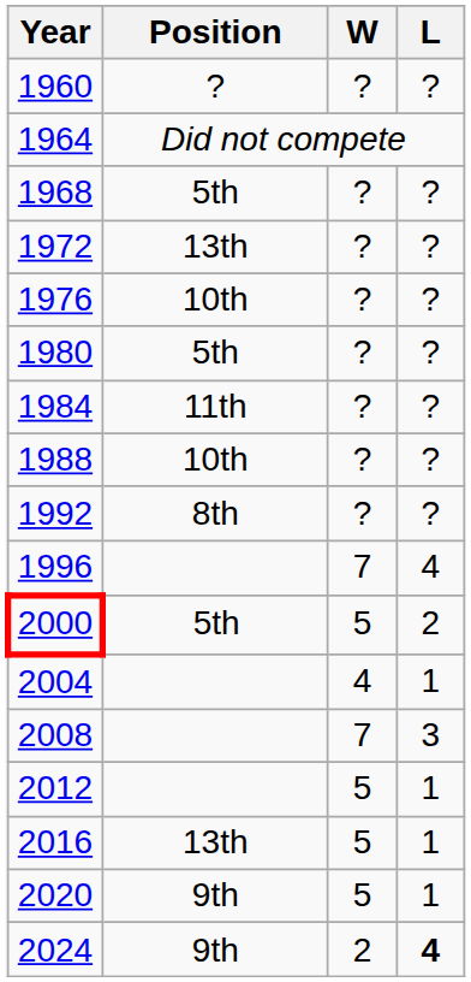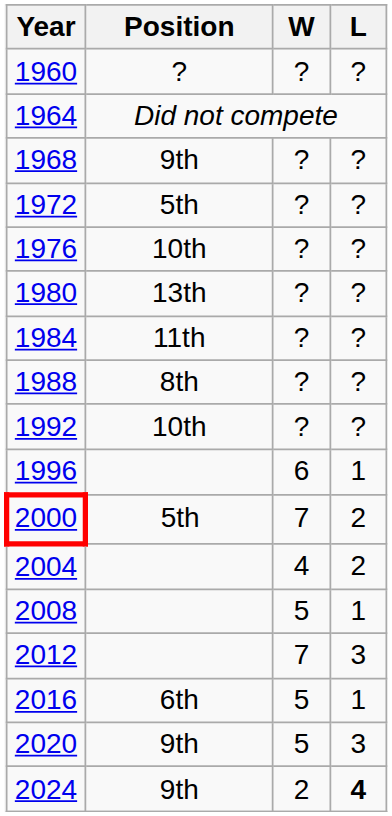1968 | Position: 5th -> 9th
1972 | Position: 13th -> 5th
1980 | Position: 5th -> 13th
1988 | Position: 10th -> 8th
1992 | Position: 8th -> 10th
1996 | W: 7 -> 6
1996 | L: 4 -> 1
2000 | W: 5 -> 7
2004 | L: 1 -> 2
2008 | W: 7 -> 5
2008 | L: 3 -> 1
2012 | W: 5 -> 7
2012 | L: 1 -> 3
2016 | Position: 13th -> 6th
2020 | L: 1 -> 3
